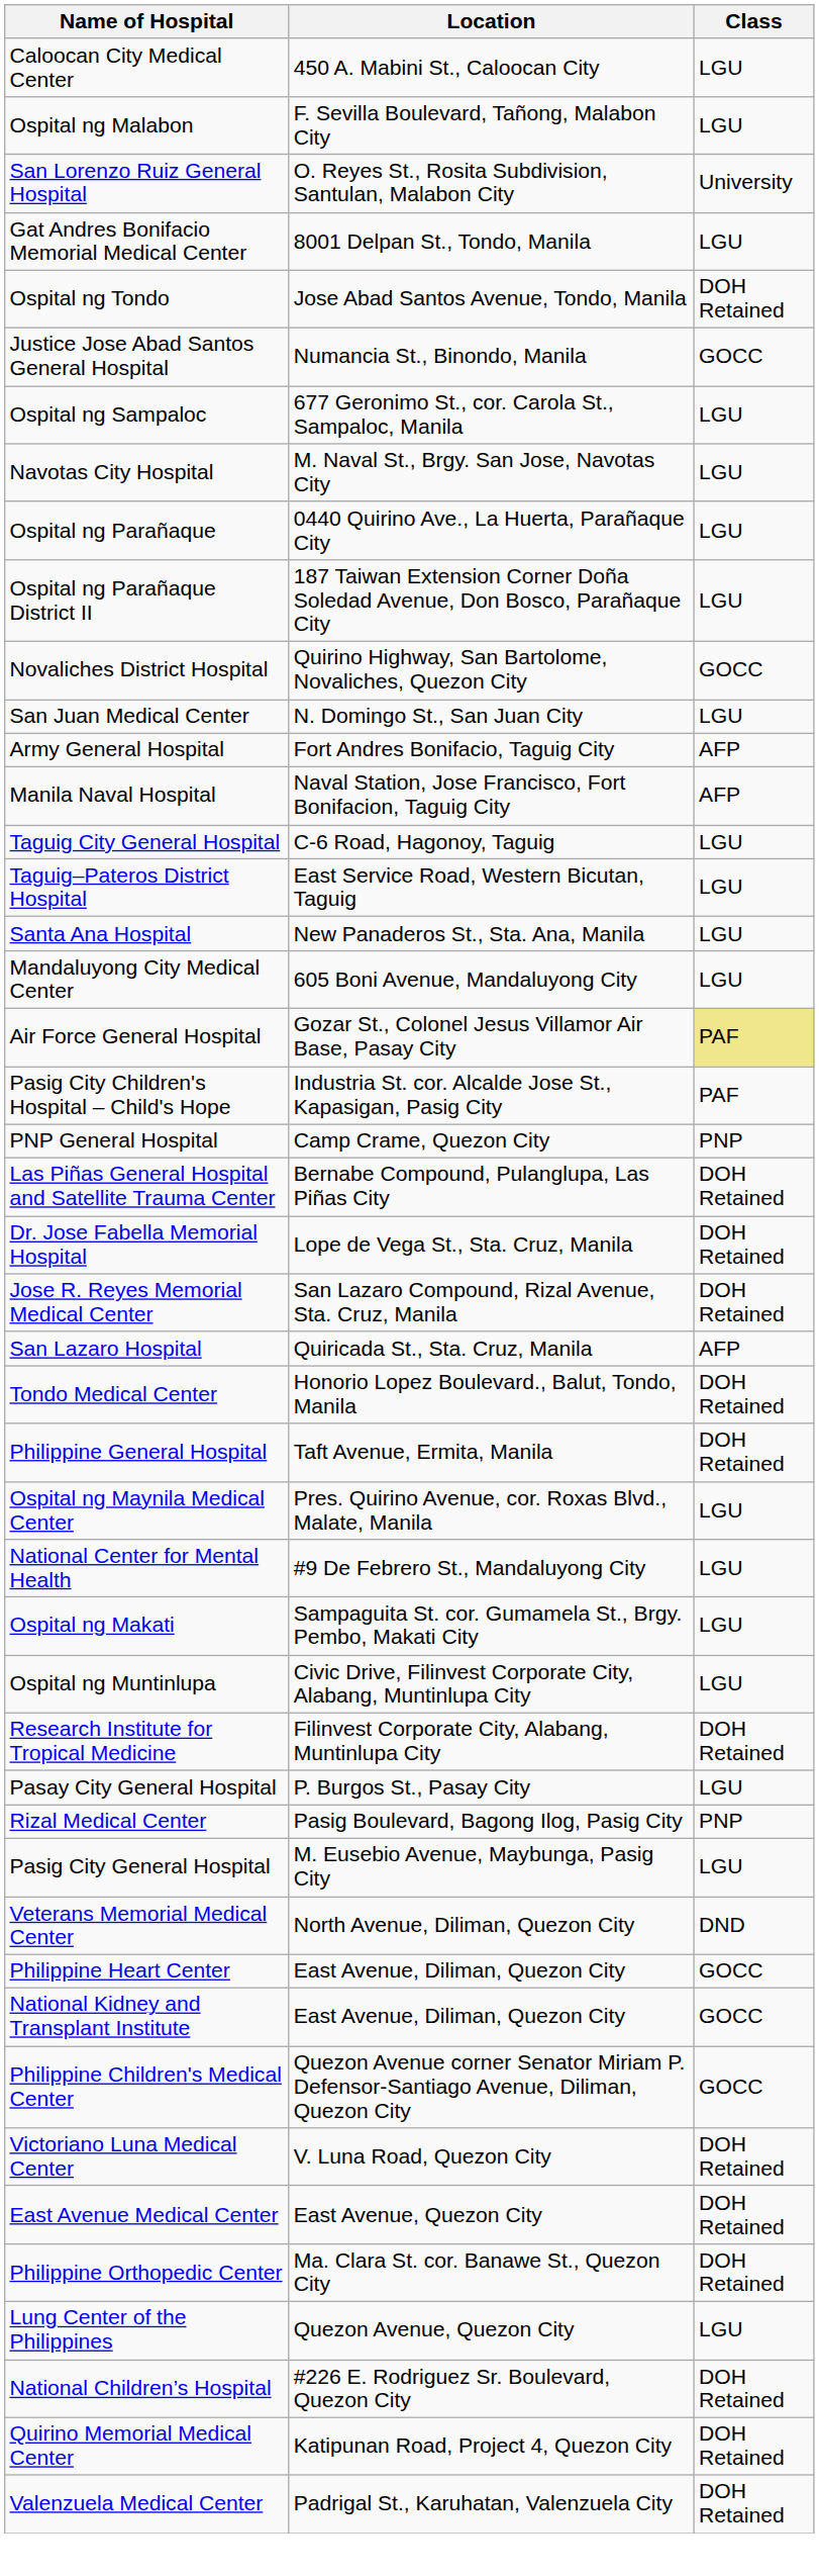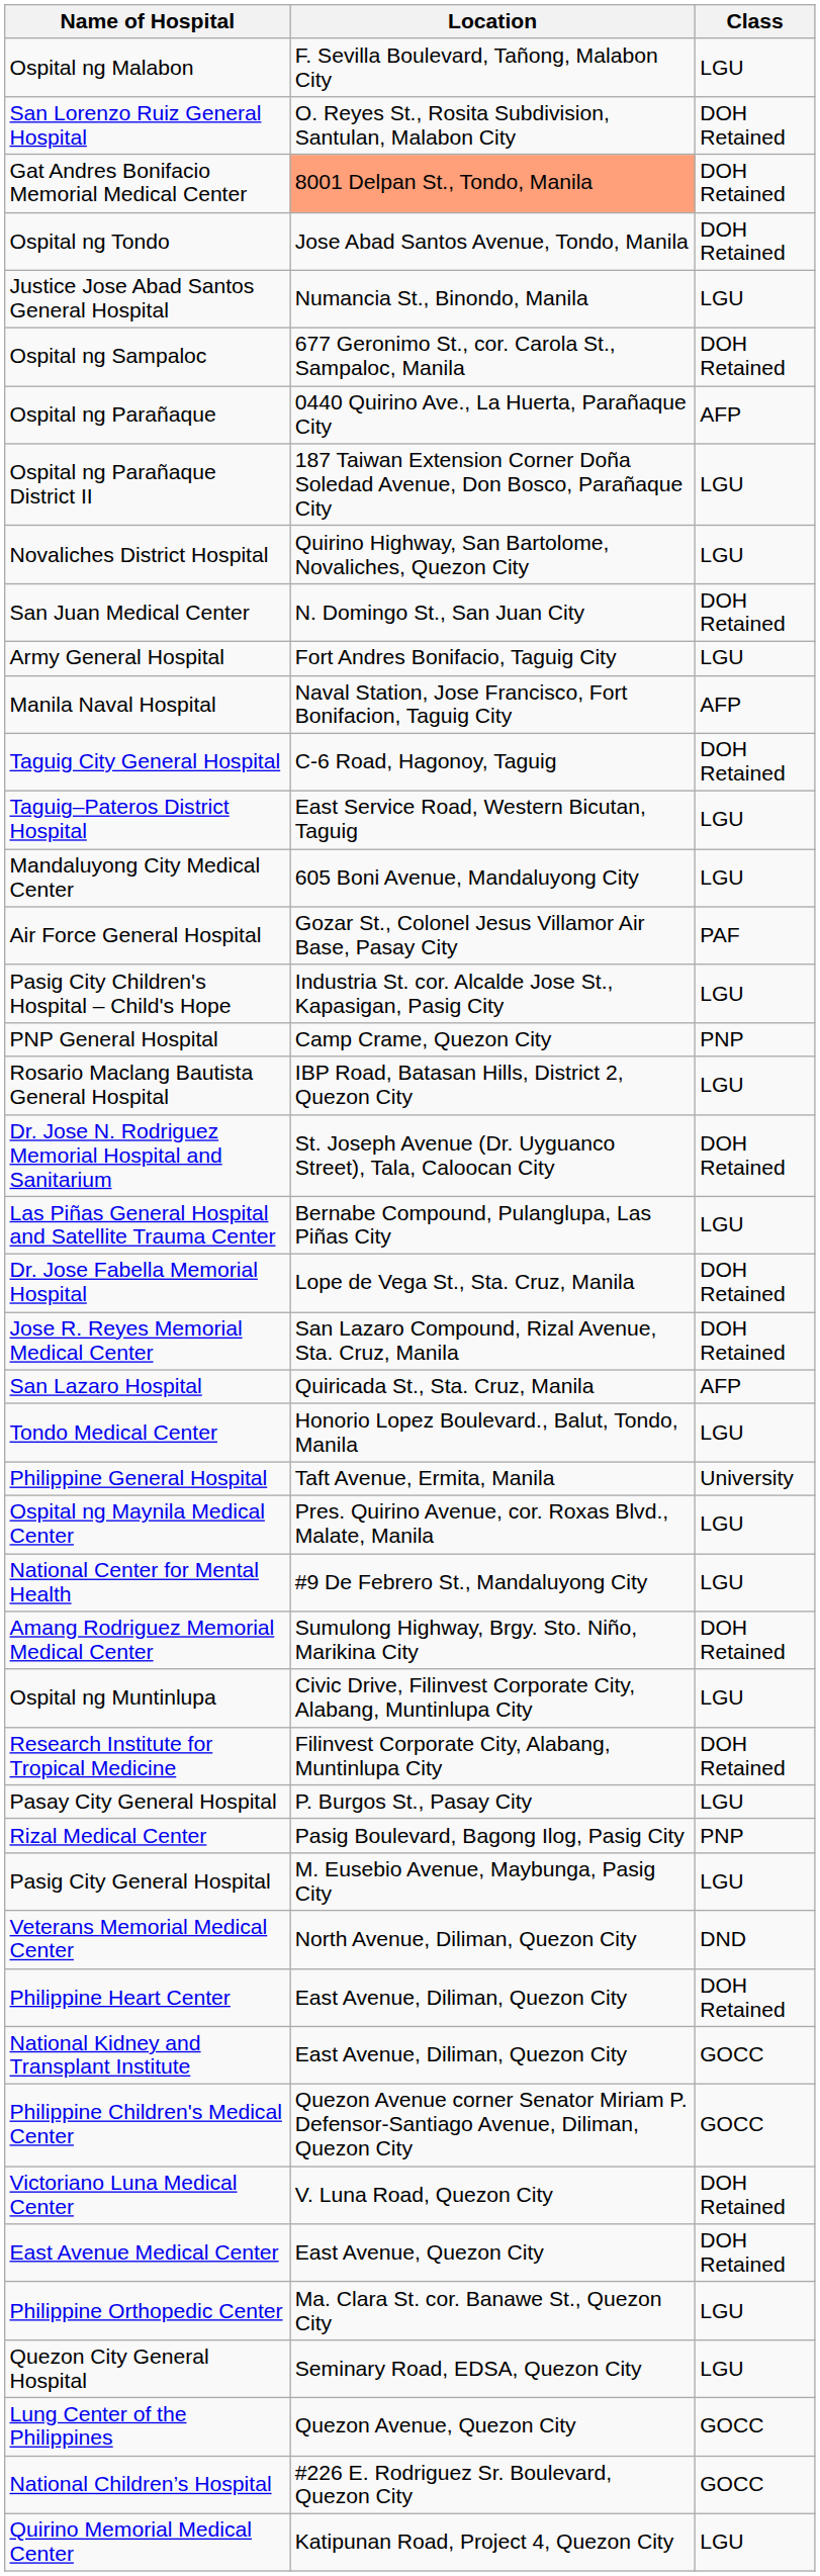- row: Caloocan City Medical Center | 450 A. Mabini St., Caloocan City | LGU
San Lorenzo Ruiz General Hospital | Class: University -> DOH Retained
Gat Andres Bonifacio Memorial Medical Center | Location: no background -> lightsalmon background
Gat Andres Bonifacio Memorial Medical Center | Class: LGU -> DOH Retained
Justice Jose Abad Santos General Hospital | Class: GOCC -> LGU
Ospital ng Sampaloc | Class: LGU -> DOH Retained
- row: Navotas City Hospital | M. Naval St., Brgy. San Jose, Navotas City | LGU
Ospital ng Parañaque | Class: LGU -> AFP
Novaliches District Hospital | Class: GOCC -> LGU
San Juan Medical Center | Class: LGU -> DOH Retained
Army General Hospital | Class: AFP -> LGU
Taguig City General Hospital | Class: LGU -> DOH Retained
- row: Santa Ana Hospital | New Panaderos St., Sta. Ana, Manila | LGU
Air Force General Hospital | Class: khaki background -> no background
Pasig City Children's Hospital – Child's Hope | Class: PAF -> LGU
+ row: Rosario Maclang Bautista General Hospital | IBP Road, Batasan Hills, District 2, Quezon City | LGU
+ row: Dr. Jose N. Rodriguez Memorial Hospital and Sanitarium | St. Joseph Avenue (Dr. Uyguanco Street), Tala, Caloocan City | DOH Retained
Las Piñas General Hospital and Satellite Trauma Center | Class: DOH Retained -> LGU
Tondo Medical Center | Class: DOH Retained -> LGU
Philippine General Hospital | Class: DOH Retained -> University
- row: Ospital ng Makati | Sampaguita St. cor. Gumamela St., Brgy. Pembo, Makati City | LGU
+ row: Amang Rodriguez Memorial Medical Center | Sumulong Highway, Brgy. Sto. Niño, Marikina City | DOH Retained
Philippine Heart Center | Class: GOCC -> DOH Retained
Philippine Orthopedic Center | Class: DOH Retained -> LGU
+ row: Quezon City General Hospital | Seminary Road, EDSA, Quezon City | LGU
Lung Center of the Philippines | Class: LGU -> GOCC
National Children’s Hospital | Class: DOH Retained -> GOCC
Quirino Memorial Medical Center | Class: DOH Retained -> LGU
- row: Valenzuela Medical Center | Padrigal St., Karuhatan, Valenzuela City | DOH Retained
